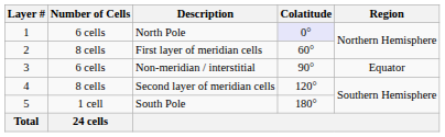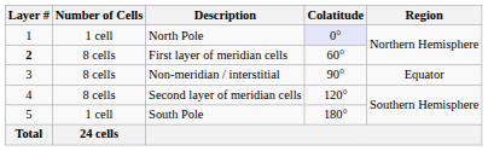North Pole | Number of Cells: 6 cells -> 1 cell
First layer of meridian cells | Layer #: normal -> bold
Non-meridian / interstitial | Number of Cells: 6 cells -> 8 cells
